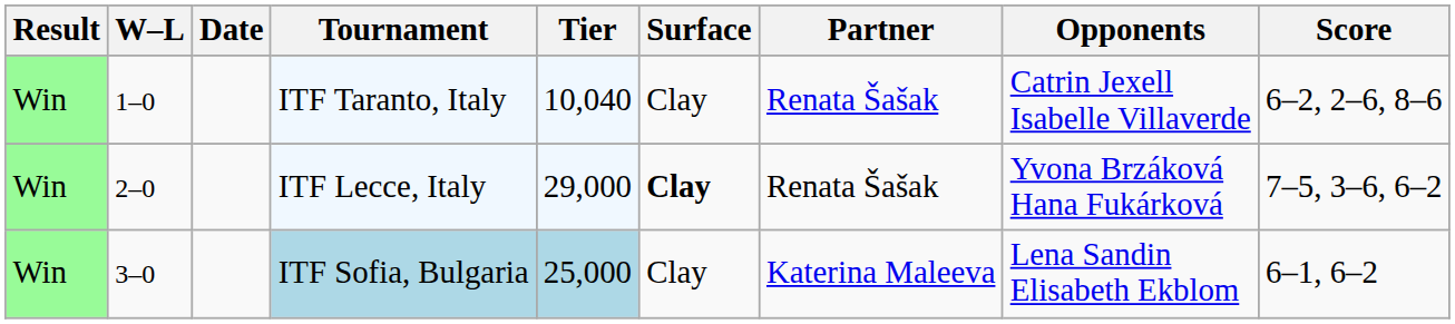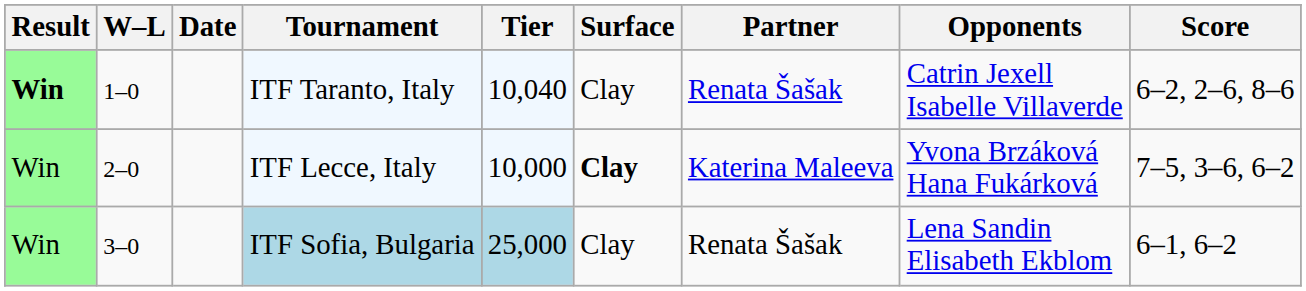ITF Taranto, Italy | Result: normal -> bold
ITF Lecce, Italy | Tier: 29,000 -> 10,000
ITF Lecce, Italy | Partner: Renata Šašak -> Katerina Maleeva
ITF Sofia, Bulgaria | Partner: Katerina Maleeva -> Renata Šašak
